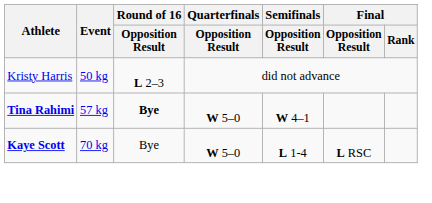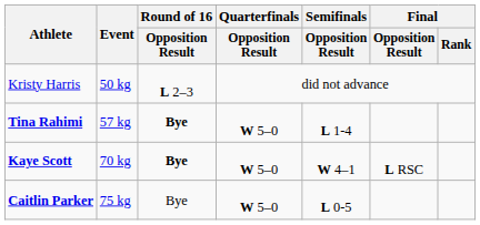Tina Rahimi | Semifinals / Opposition Result: W 4–1 -> L 1-4
Kaye Scott | Round of 16 / Opposition Result: normal -> bold
Kaye Scott | Semifinals / Opposition Result: L 1-4 -> W 4–1
+ row: Caitlin Parker | 75 kg | Bye | W 5–0 | L 0-5
